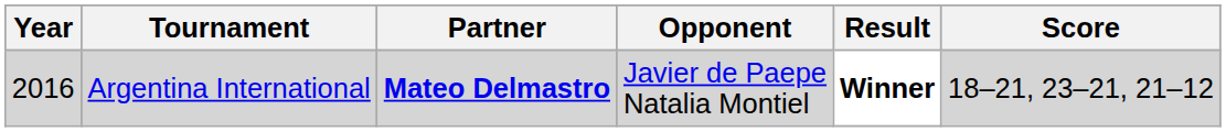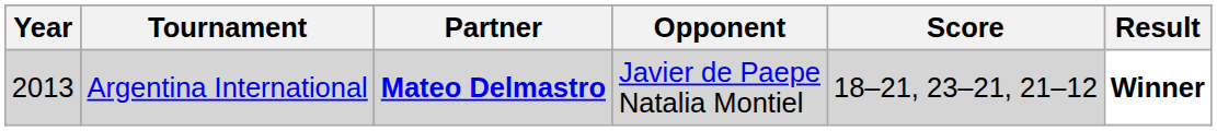columns swapped: Score <-> Result
Argentina International | Year: 2016 -> 2013
